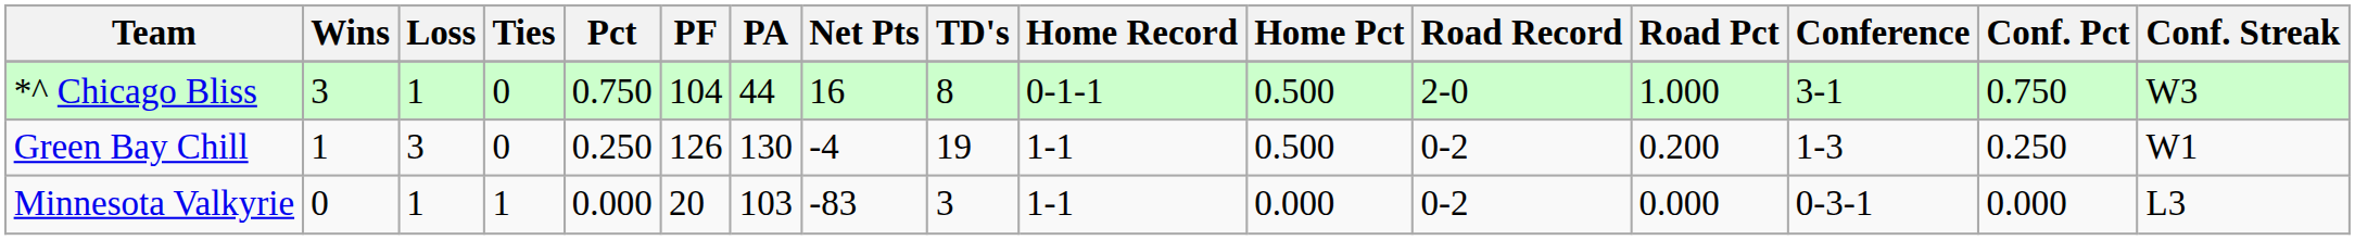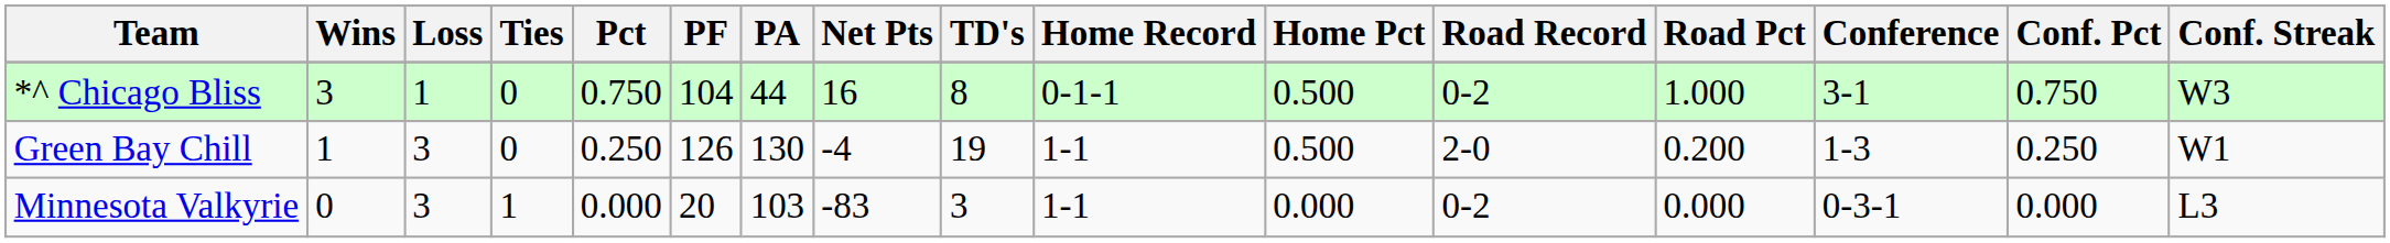*^ Chicago Bliss | Road Record: 2-0 -> 0-2
Green Bay Chill | Road Record: 0-2 -> 2-0
Minnesota Valkyrie | Loss: 1 -> 3
